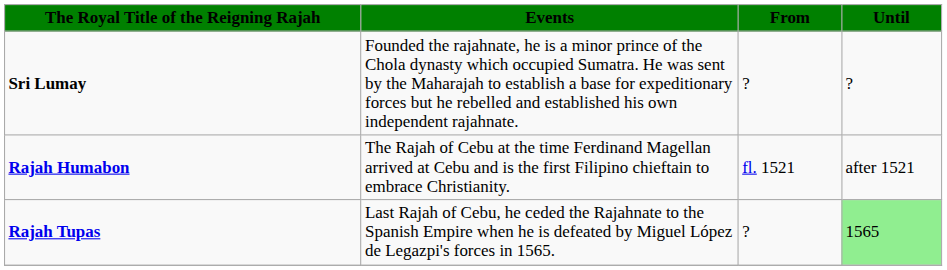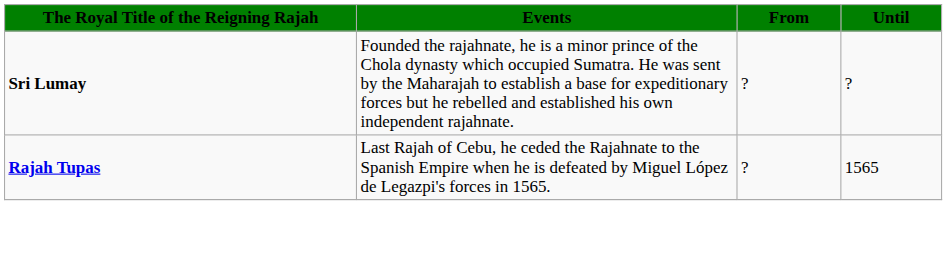- row: Rajah Humabon | The Rajah of Cebu at the time Ferdinand Magellan arrived at Cebu and is the first Filipino chieftain to embrace Christianity. | fl. 1521 | after 1521
Rajah Tupas | Until: lightgreen background -> no background
